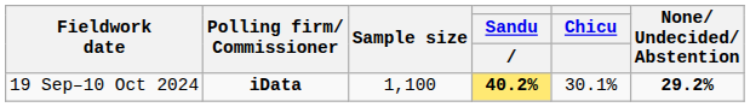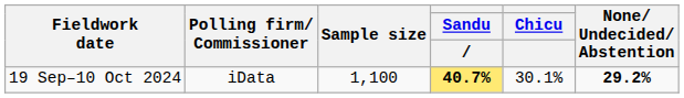19 Sep–10 Oct 2024 | Polling firm/ Commissioner: bold -> normal
19 Sep–10 Oct 2024 | Sandu: 40.2% -> 40.7%
